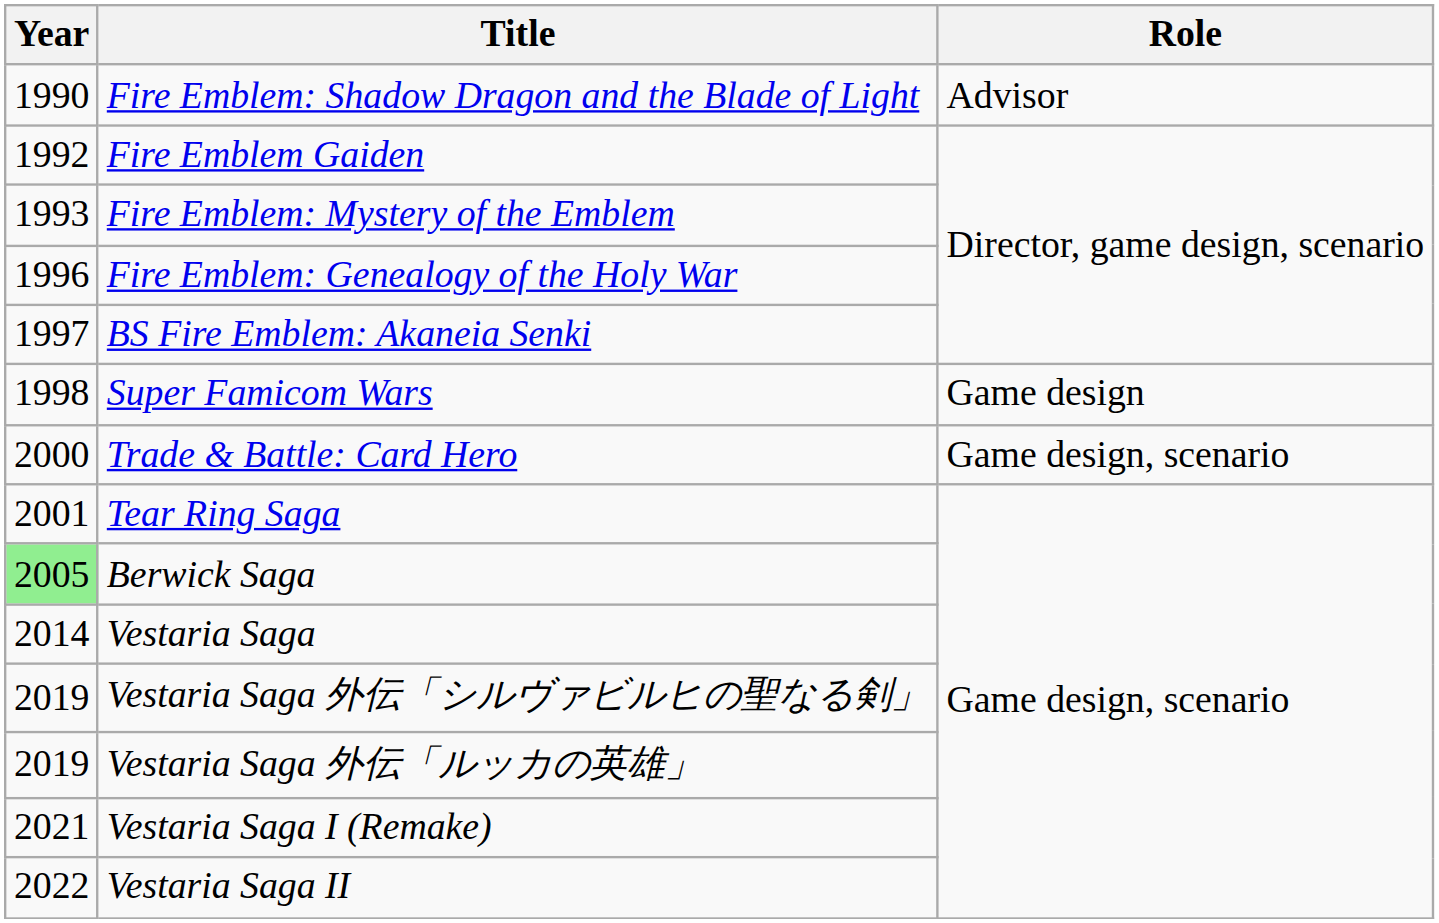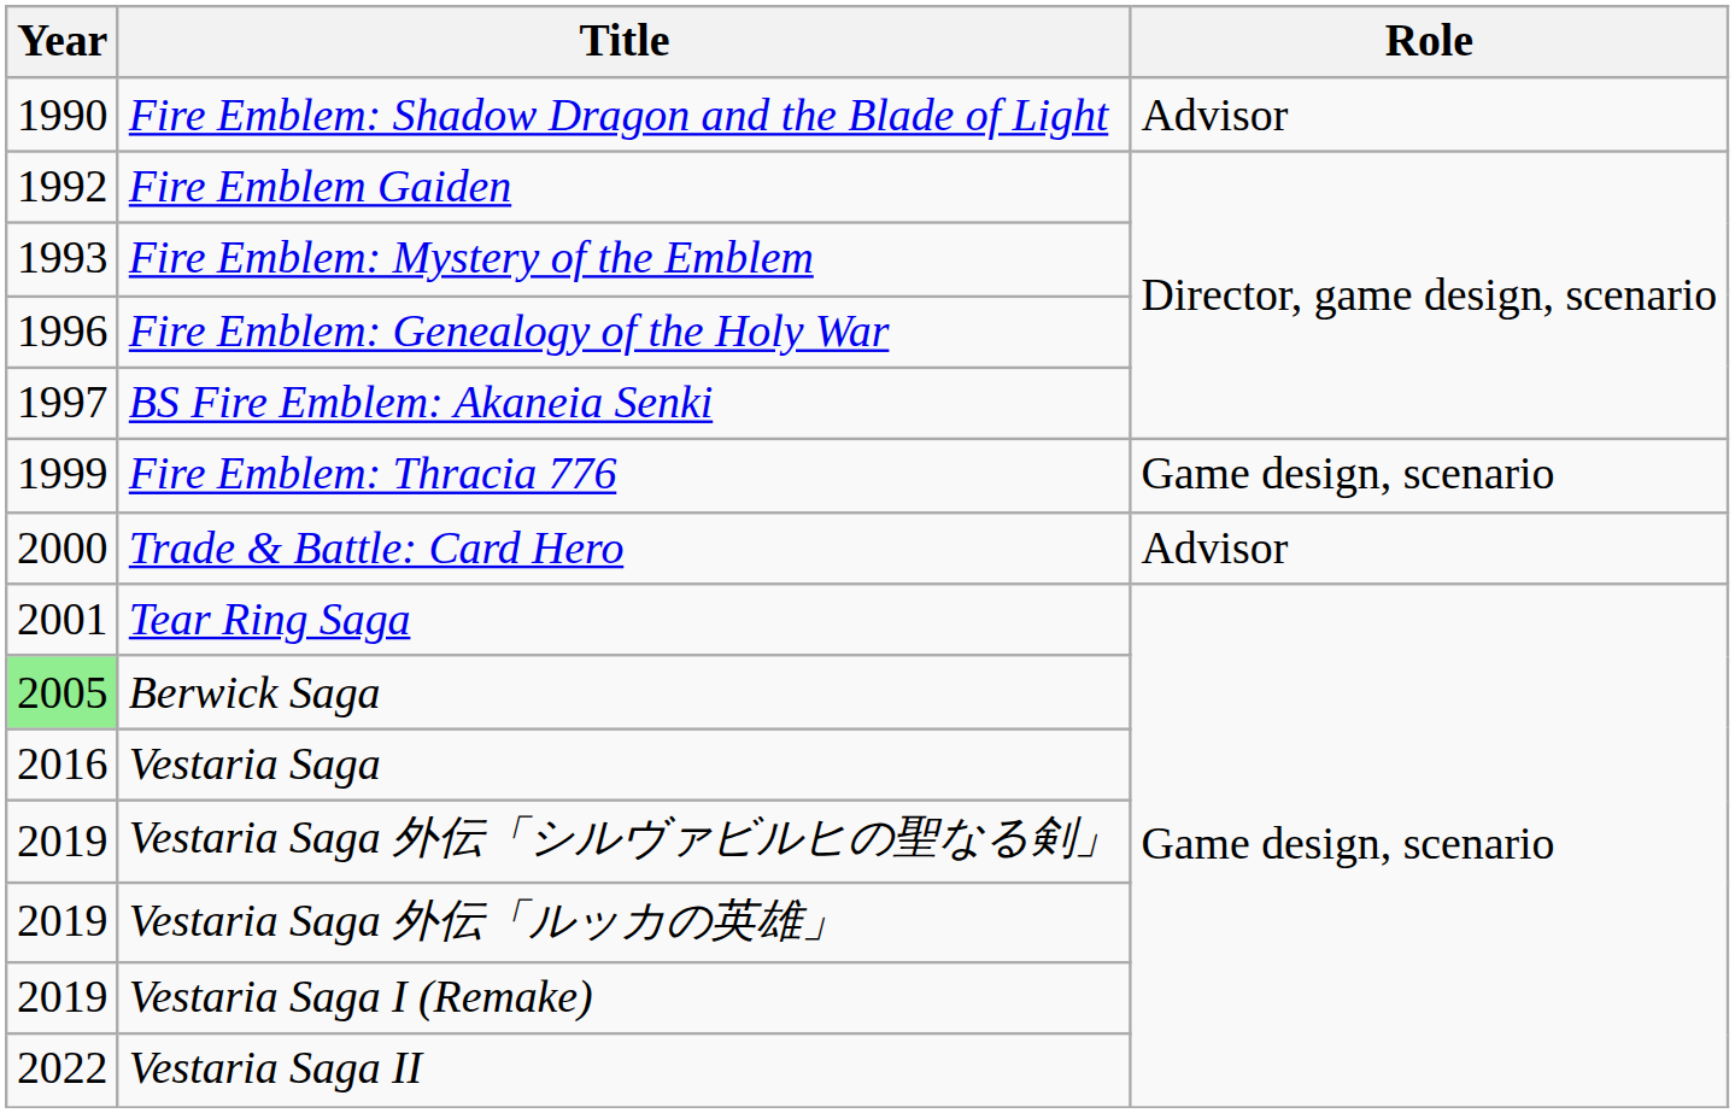- row: 1998 | Super Famicom Wars | Game design
+ row: 1999 | Fire Emblem: Thracia 776 | Game design, scenario
Trade & Battle: Card Hero | Role: Game design, scenario -> Advisor
Vestaria Saga | Year: 2014 -> 2016
Vestaria Saga I (Remake) | Year: 2021 -> 2019
